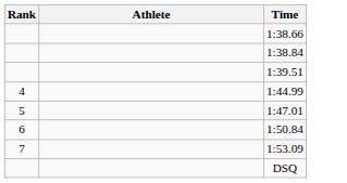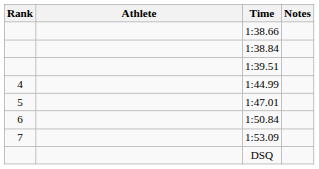+ column: Notes
